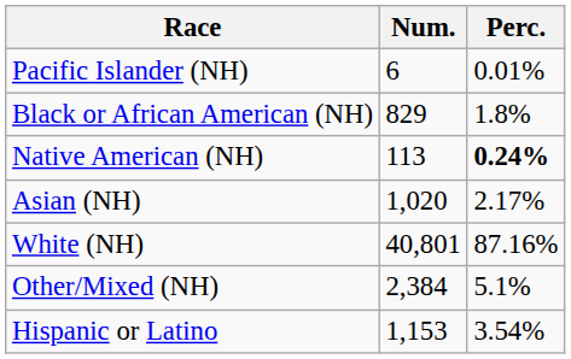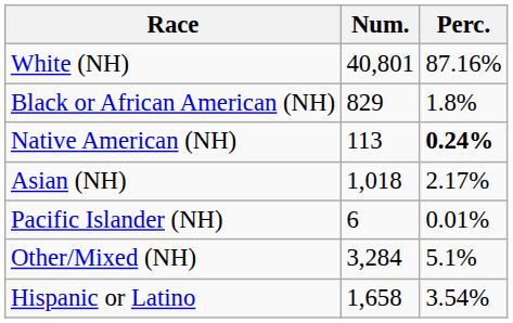rows swapped: White (NH) <-> Pacific Islander (NH)
Asian (NH) | Num.: 1,020 -> 1,018
Other/Mixed (NH) | Num.: 2,384 -> 3,284
Hispanic or Latino | Num.: 1,153 -> 1,658
